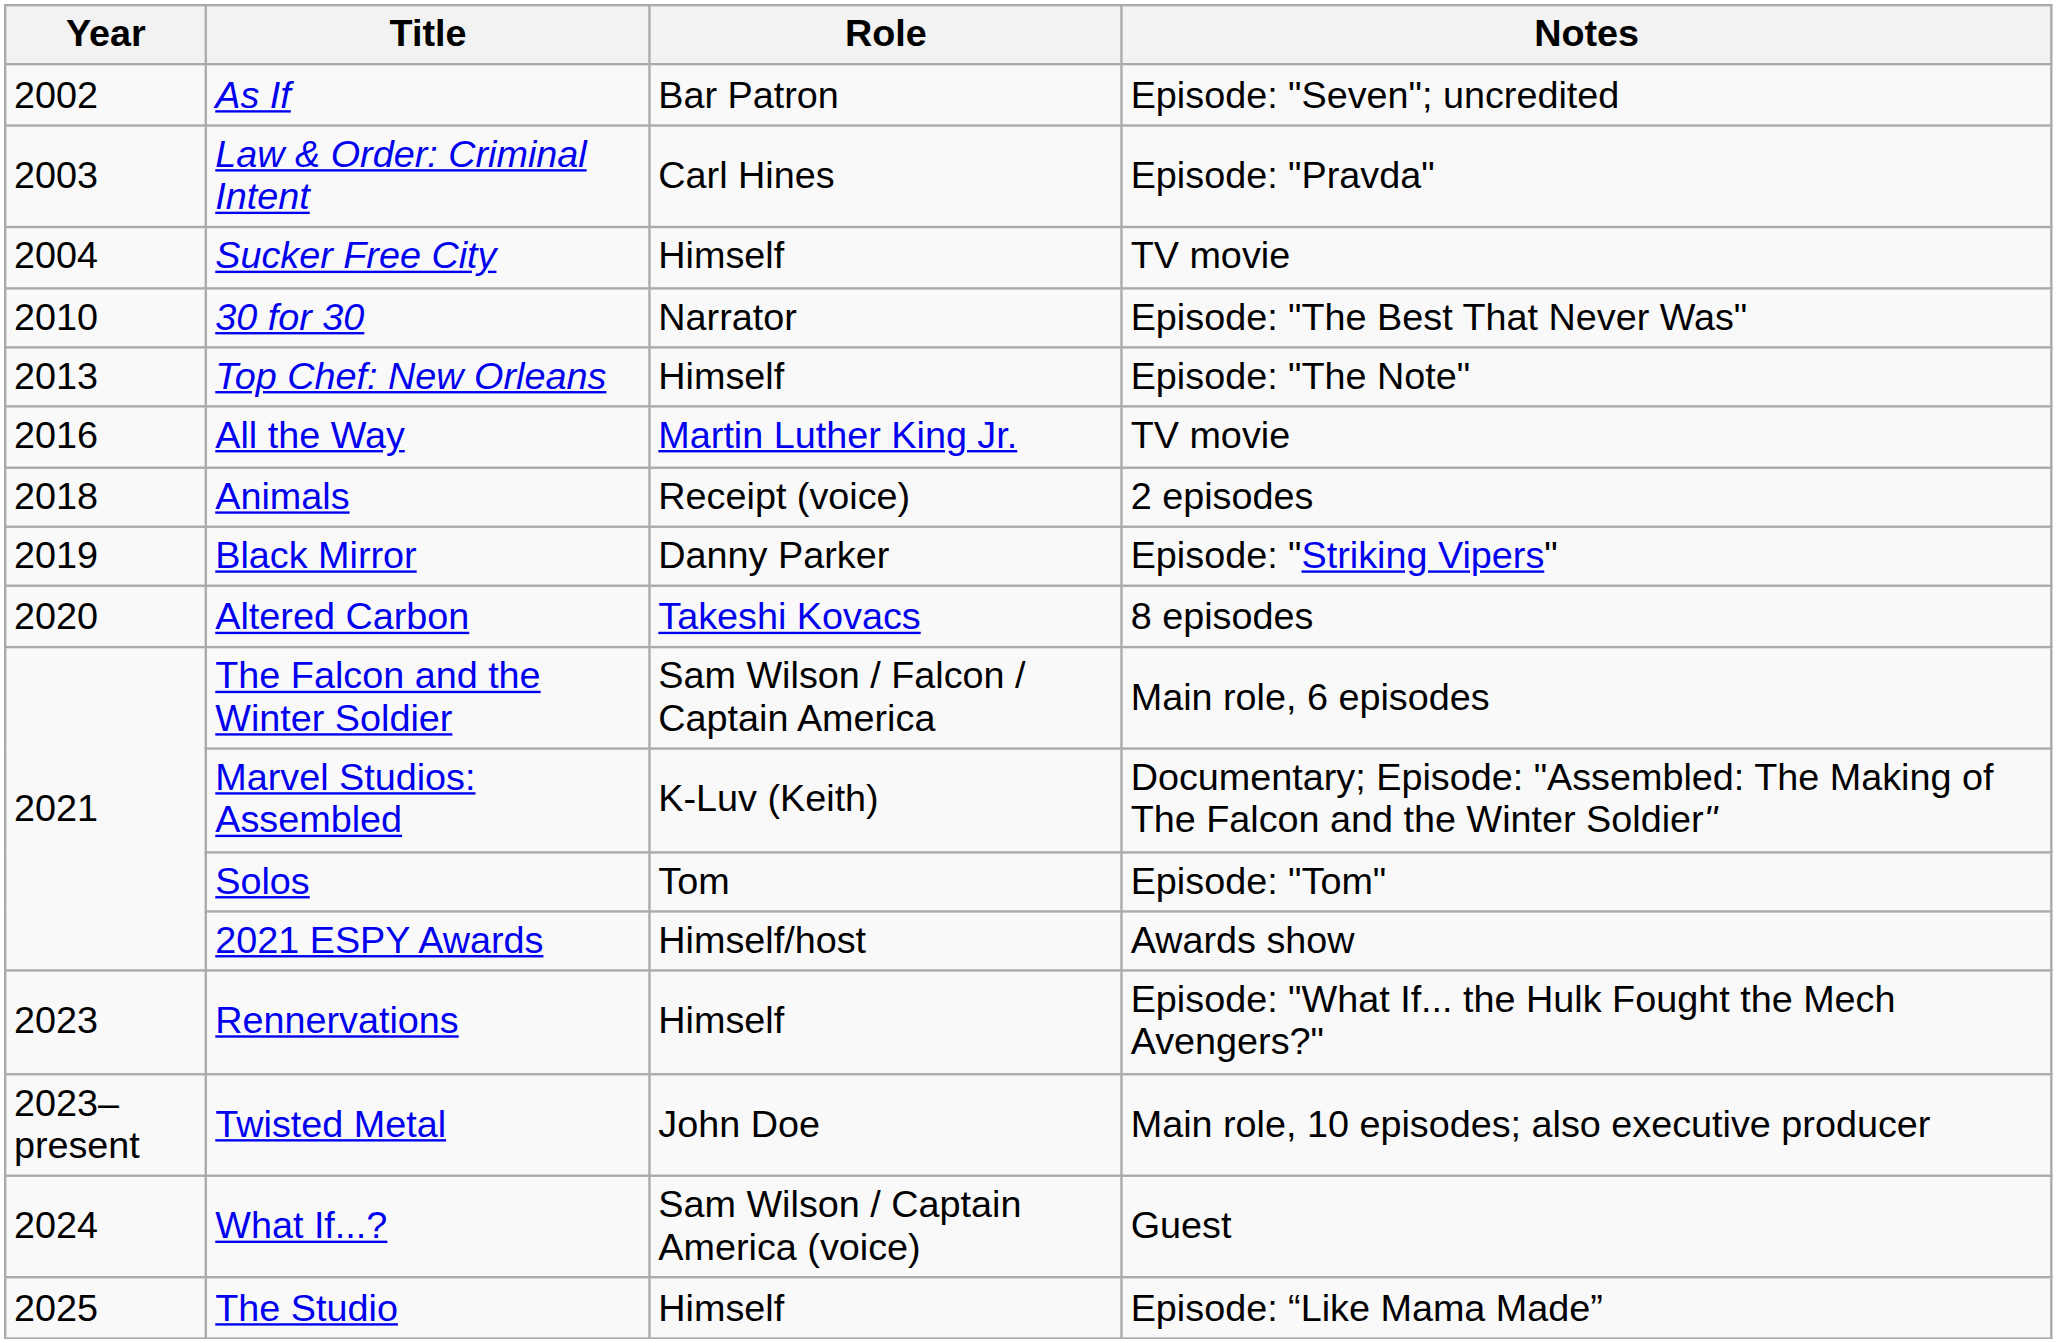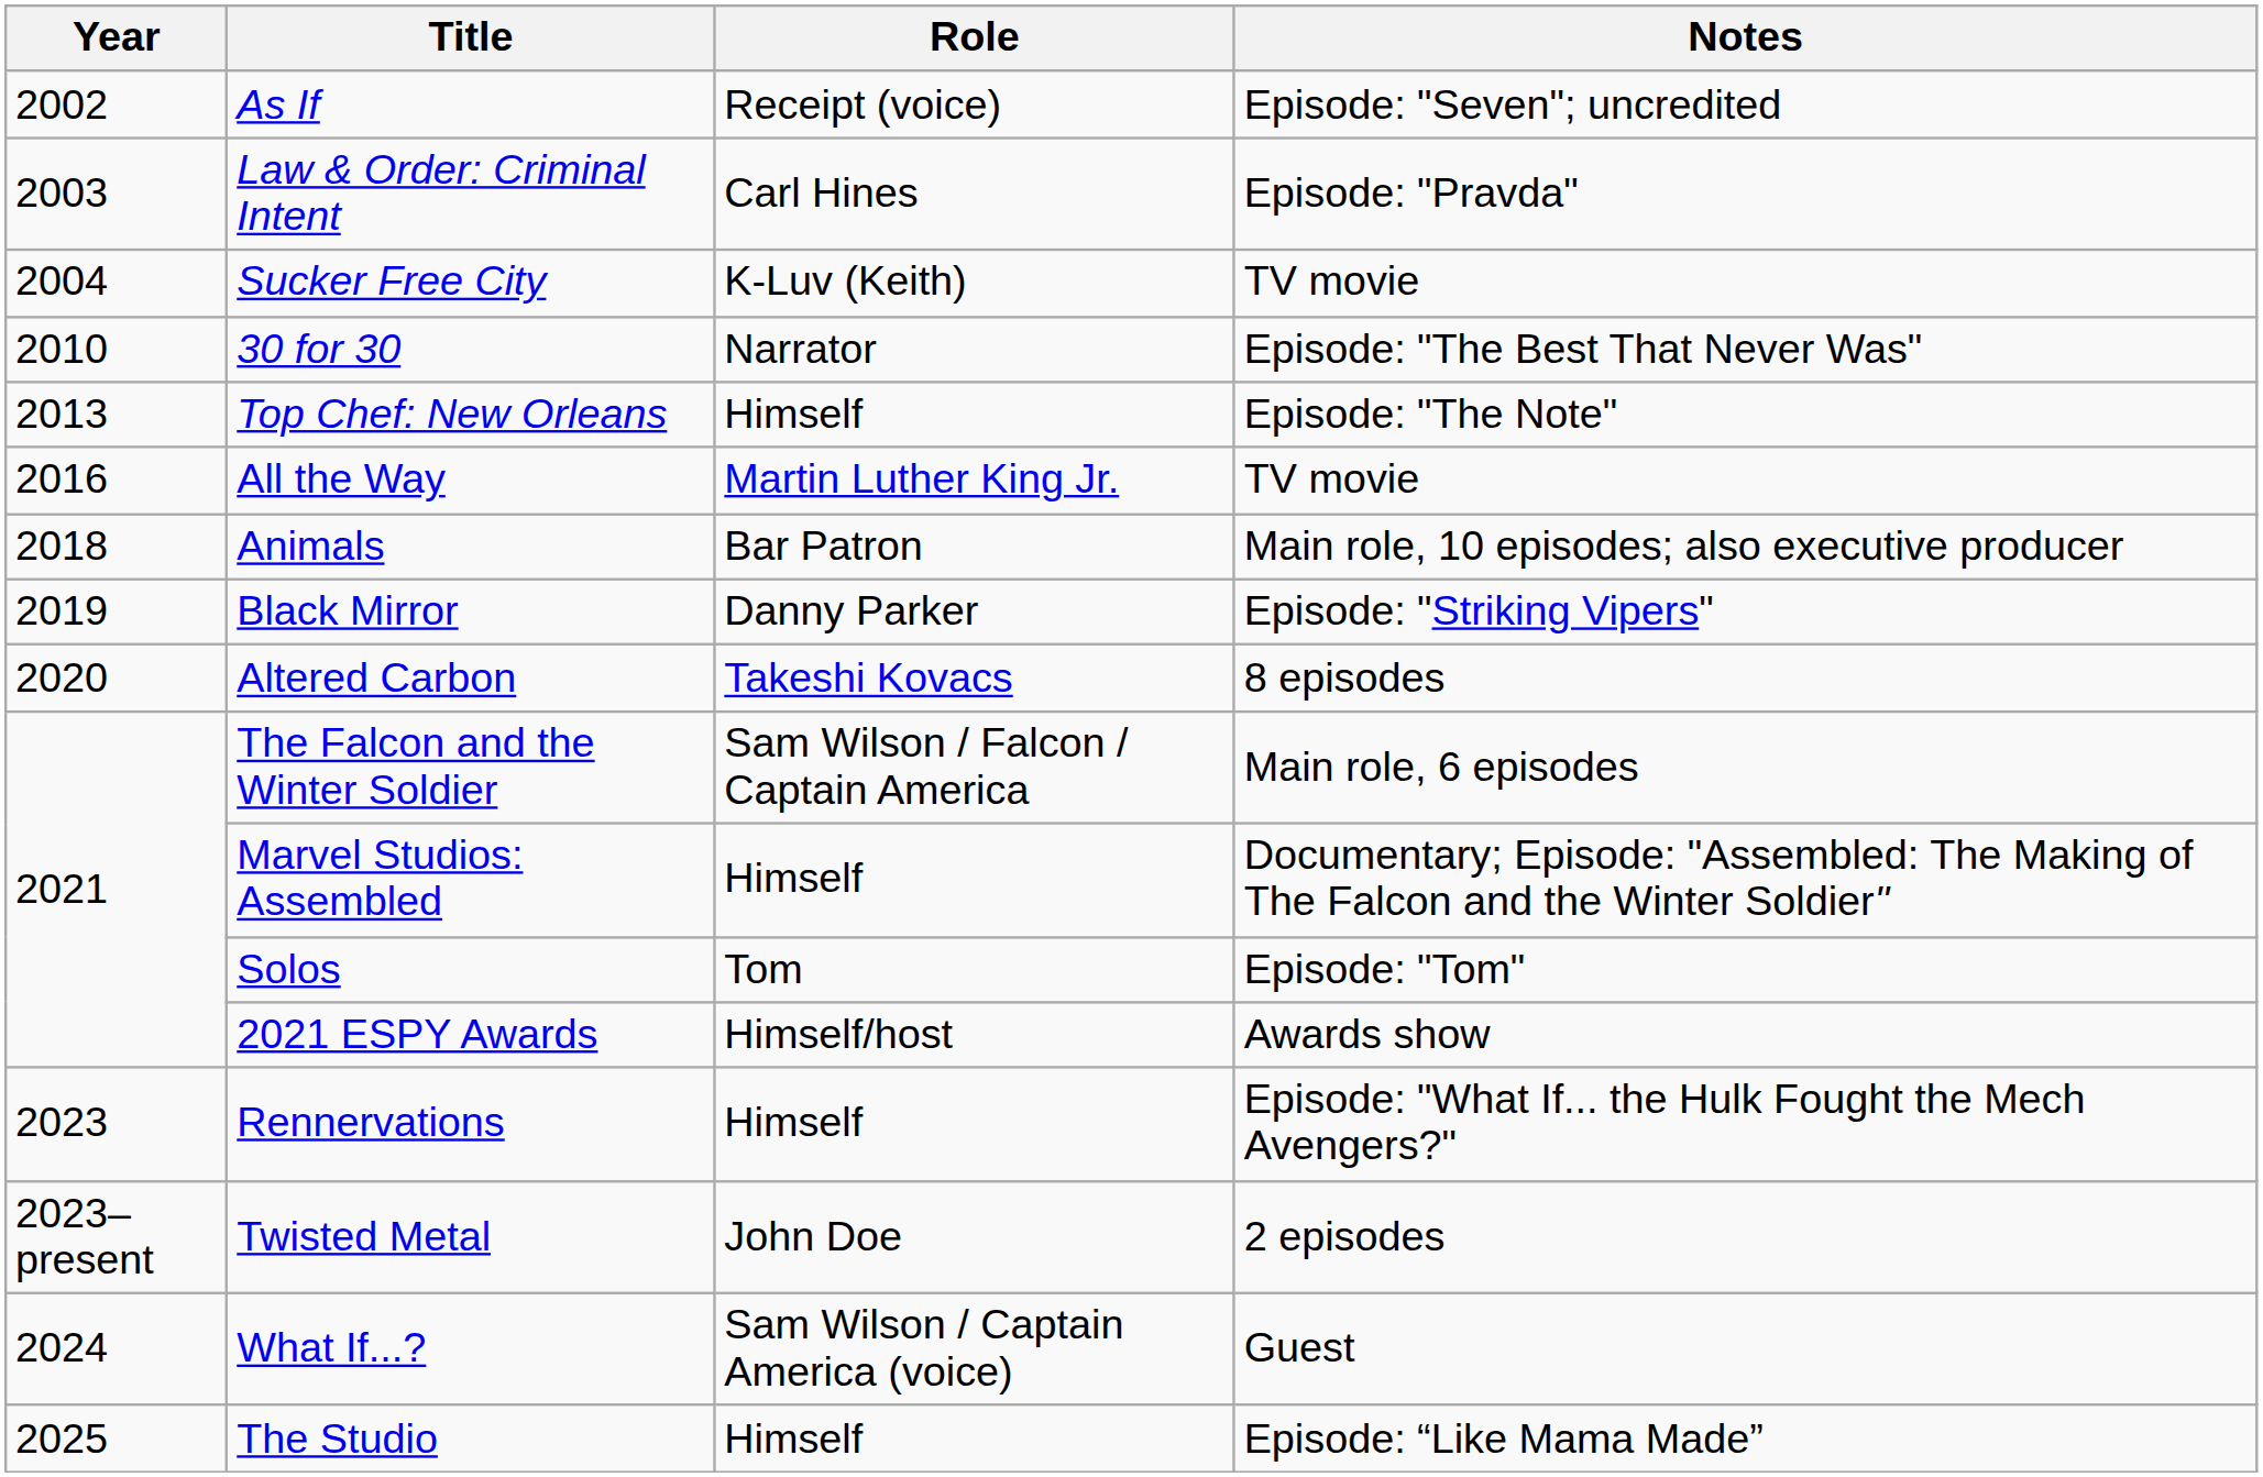As If | Role: Bar Patron -> Receipt (voice)
Sucker Free City | Role: Himself -> K-Luv (Keith)
Animals | Role: Receipt (voice) -> Bar Patron
Animals | Notes: 2 episodes -> Main role, 10 episodes; also executive producer
Marvel Studios: Assembled | Role: K-Luv (Keith) -> Himself
Twisted Metal | Notes: Main role, 10 episodes; also executive producer -> 2 episodes
